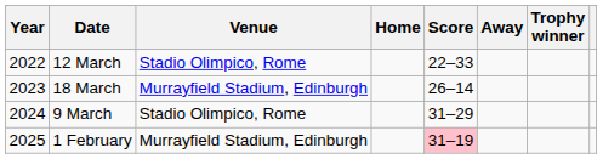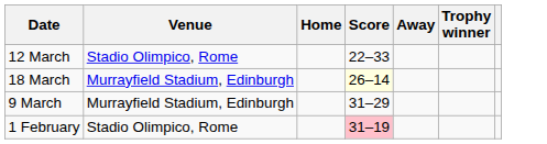- column: Year | 2022 | 2023 | 2024 | 2025
18 March | Score: no background -> lightyellow background
9 March | Venue: Stadio Olimpico, Rome -> Murrayfield Stadium, Edinburgh
1 February | Venue: Murrayfield Stadium, Edinburgh -> Stadio Olimpico, Rome
